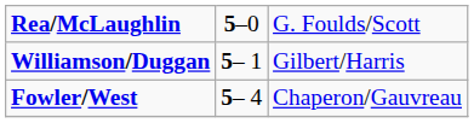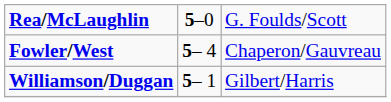rows swapped: Fowler/West <-> Williamson/Duggan
